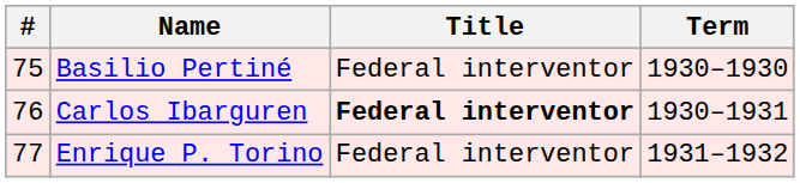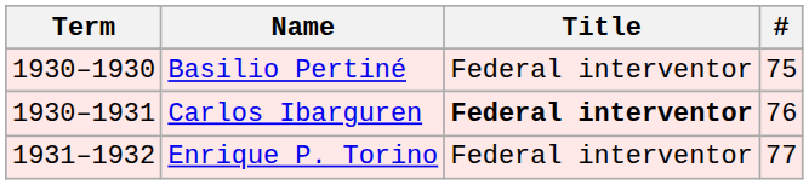columns swapped: # <-> Term
